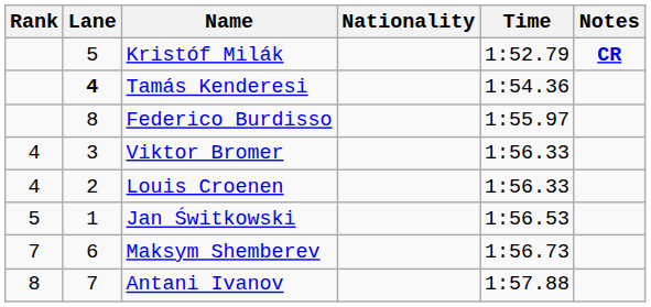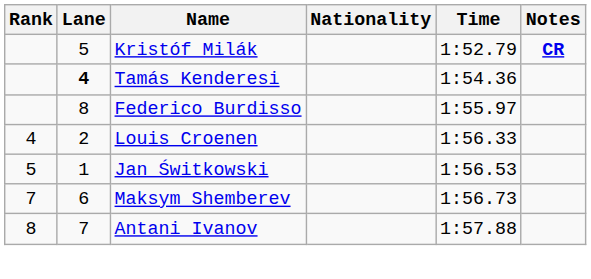- row: 4 | 3 | Viktor Bromer | 1:56.33
